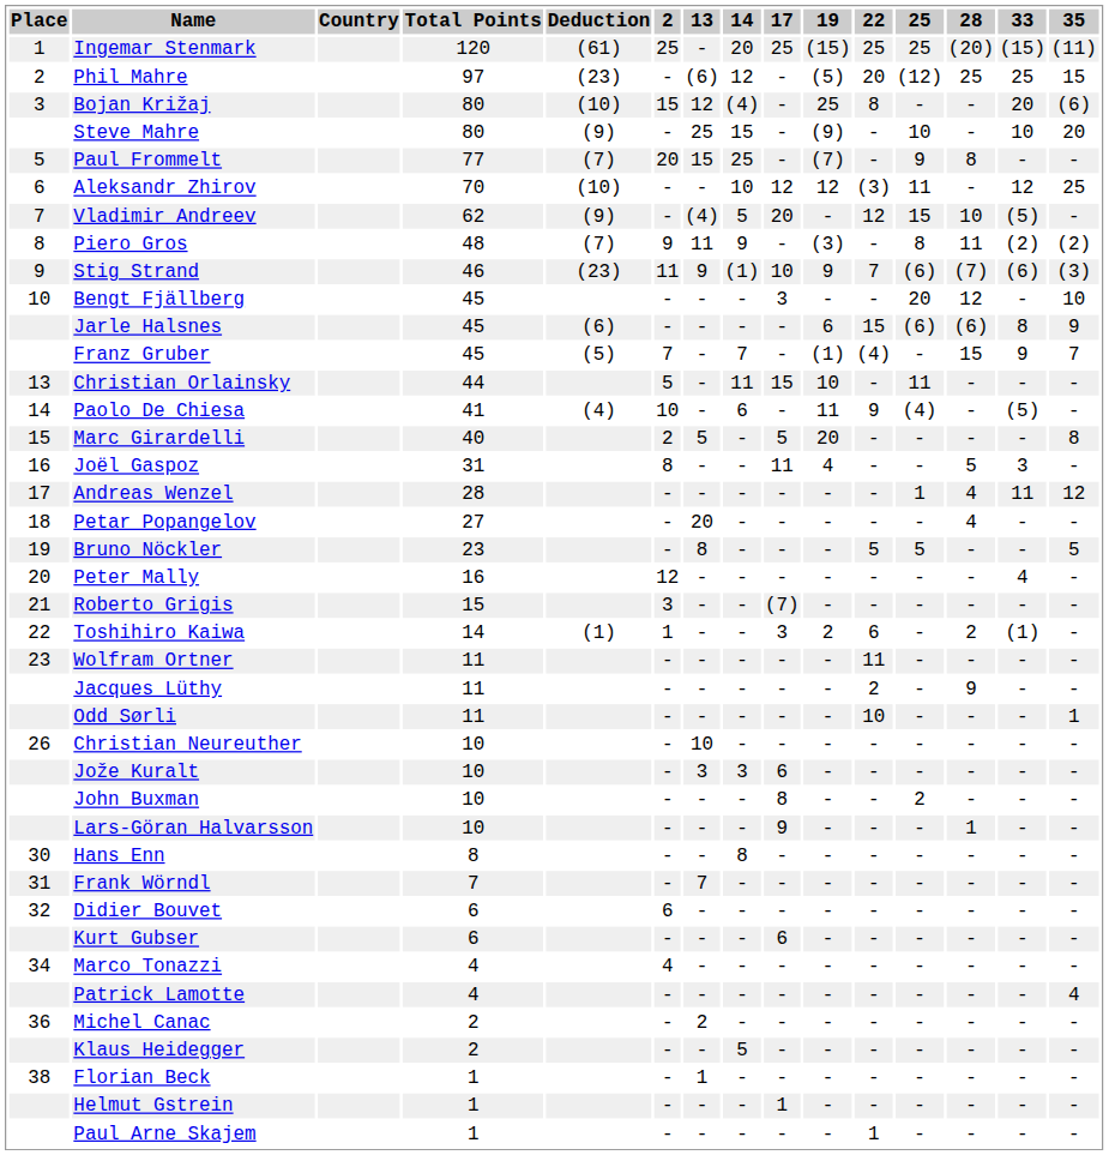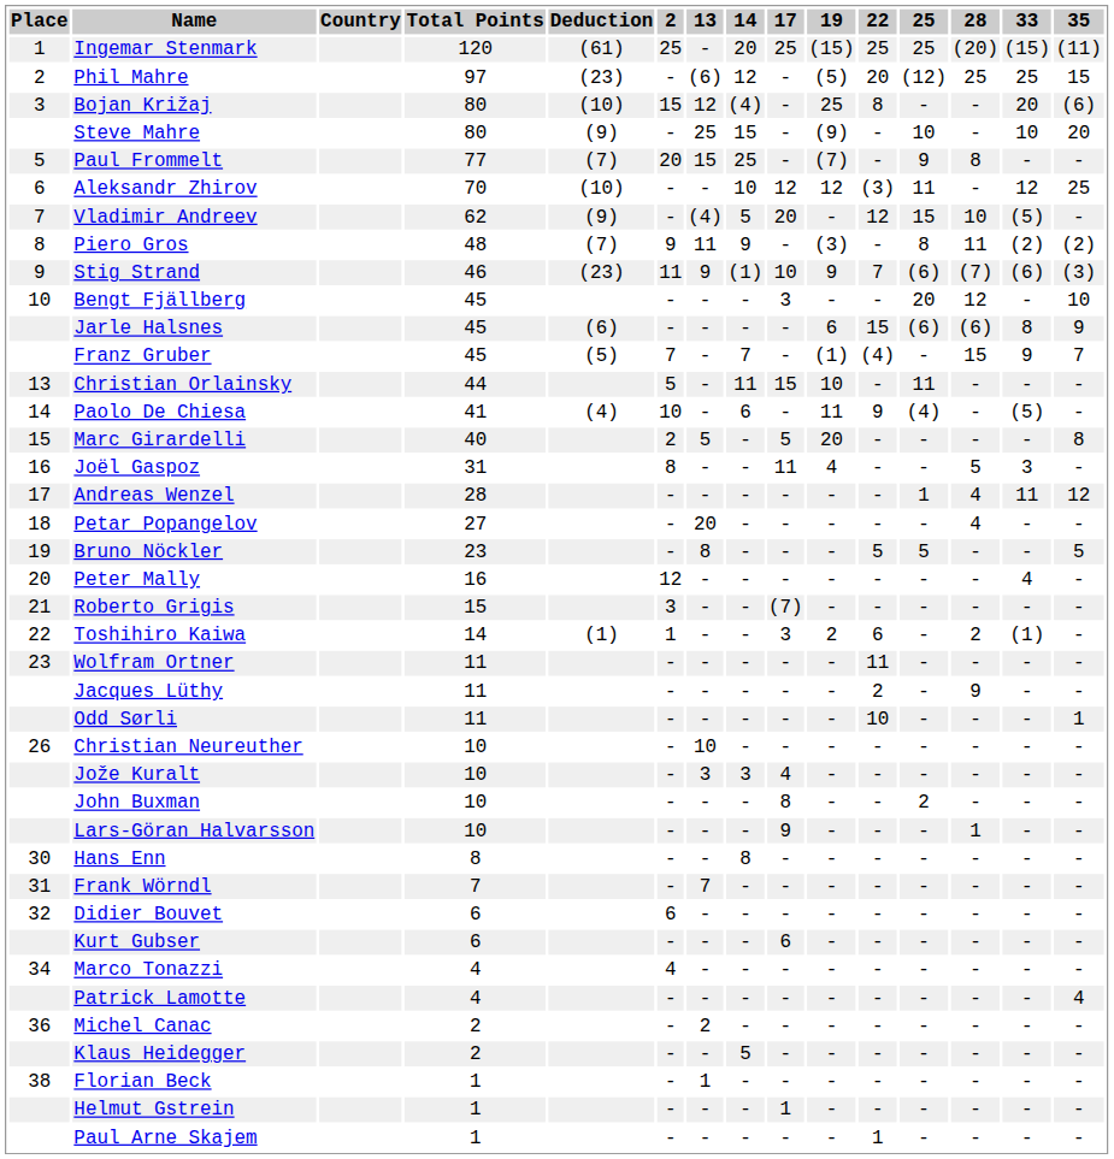Jože Kuralt | 17: 6 -> 4
